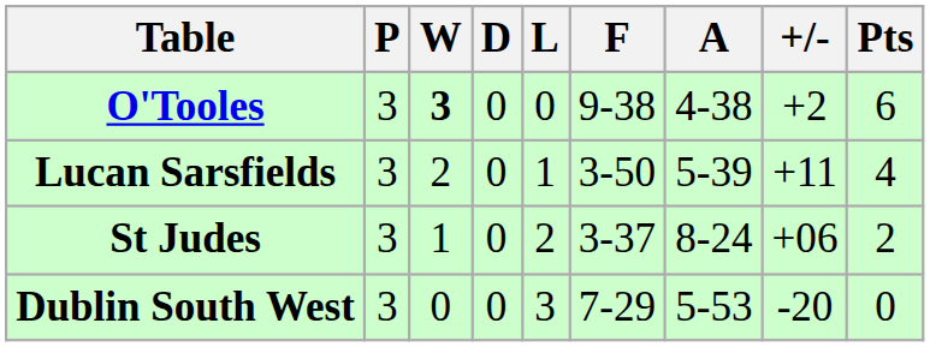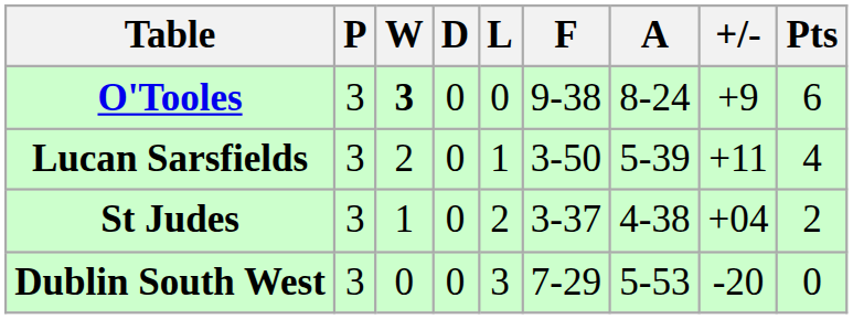O'Tooles | A: 4-38 -> 8-24
O'Tooles | +/-: +2 -> +9
St Judes | A: 8-24 -> 4-38
St Judes | +/-: +06 -> +04
